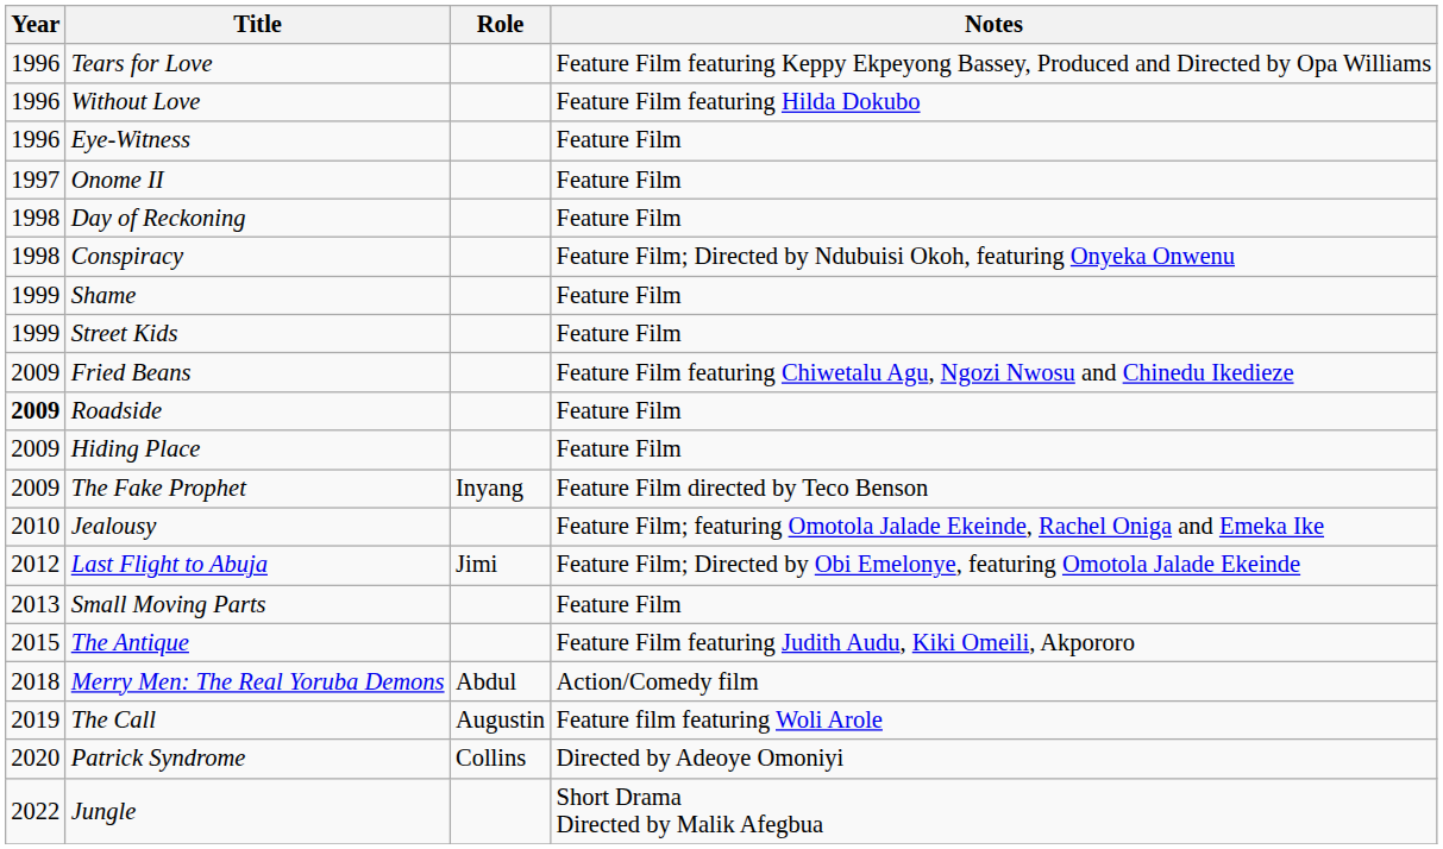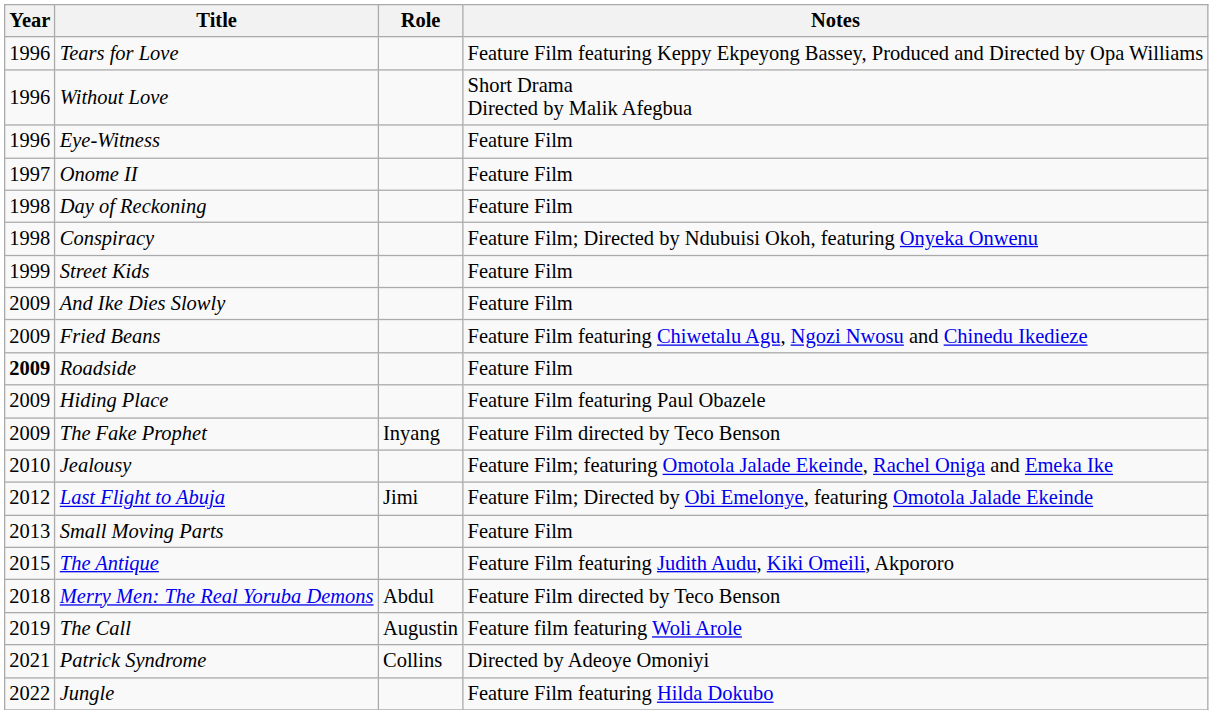Without Love | Notes: Feature Film featuring Hilda Dokubo -> Short Drama Directed by Malik Afegbua
- row: 1999 | Shame | Feature Film
+ row: 2009 | And Ike Dies Slowly | Feature Film
Hiding Place | Notes: Feature Film -> Feature Film featuring Paul Obazele
Merry Men: The Real Yoruba Demons | Notes: Action/Comedy film -> Feature Film directed by Teco Benson
Patrick Syndrome | Year: 2020 -> 2021
Jungle | Notes: Short Drama Directed by Malik Afegbua -> Feature Film featuring Hilda Dokubo
